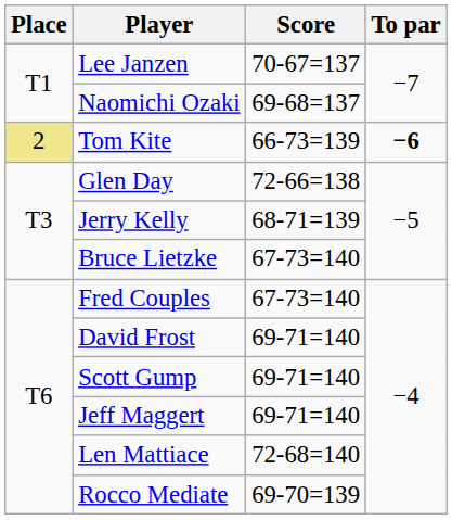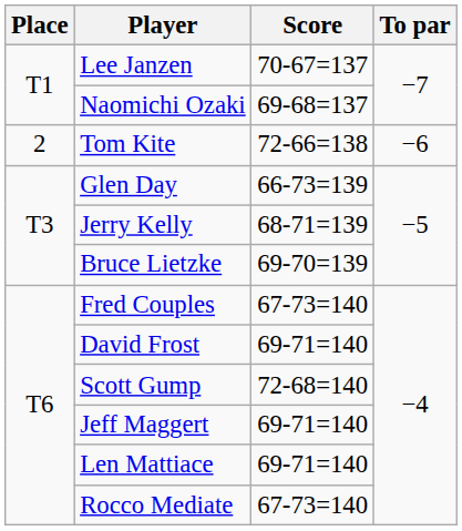Tom Kite | Place: khaki background -> no background
Tom Kite | Score: 66-73=139 -> 72-66=138
Tom Kite | To par: bold -> normal
Glen Day | Score: 72-66=138 -> 66-73=139
Bruce Lietzke | Score: 67-73=140 -> 69-70=139
Scott Gump | Score: 69-71=140 -> 72-68=140
Len Mattiace | Score: 72-68=140 -> 69-71=140
Rocco Mediate | Score: 69-70=139 -> 67-73=140
